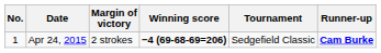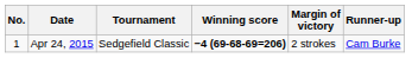columns swapped: Tournament <-> Margin of victory
Apr 24, 2015 | Runner-up: bold -> normal
